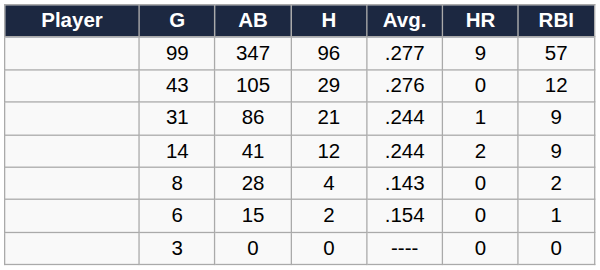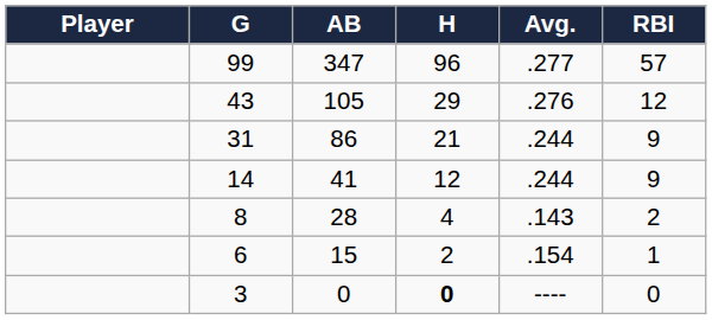- column: HR | 9 | 0 | 1 | 2 | 0 | 0 | 0
3 | H: normal -> bold
